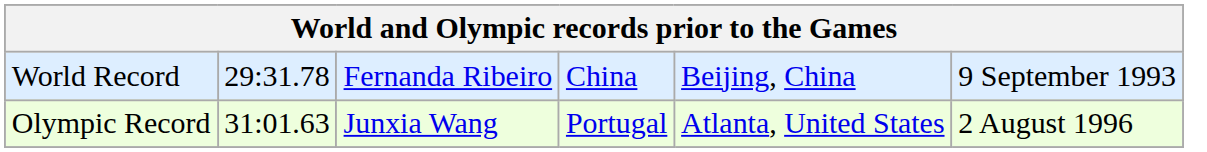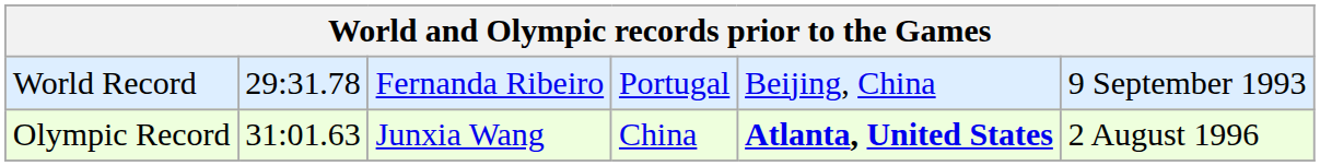World Record | column 4: China -> Portugal
Olympic Record | column 4: Portugal -> China
Olympic Record | column 5: normal -> bold
